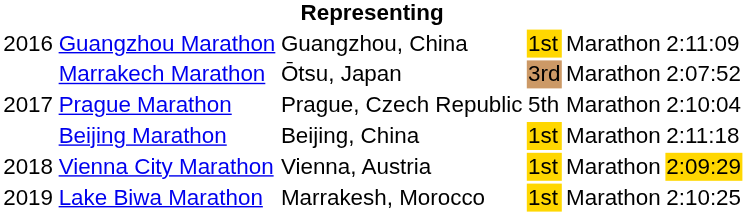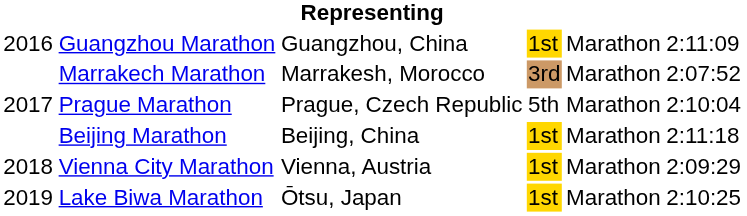Marrakech Marathon | column 3: Ōtsu, Japan -> Marrakesh, Morocco
Vienna City Marathon | column 6: gold background -> no background
Lake Biwa Marathon | column 3: Marrakesh, Morocco -> Ōtsu, Japan
